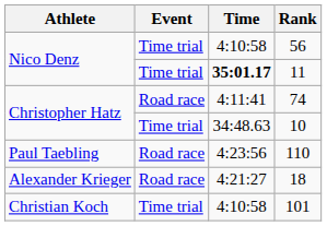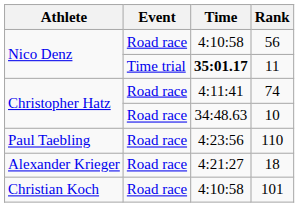56 | Event: Time trial -> Road race
10 | Event: Time trial -> Road race
101 | Event: Time trial -> Road race
